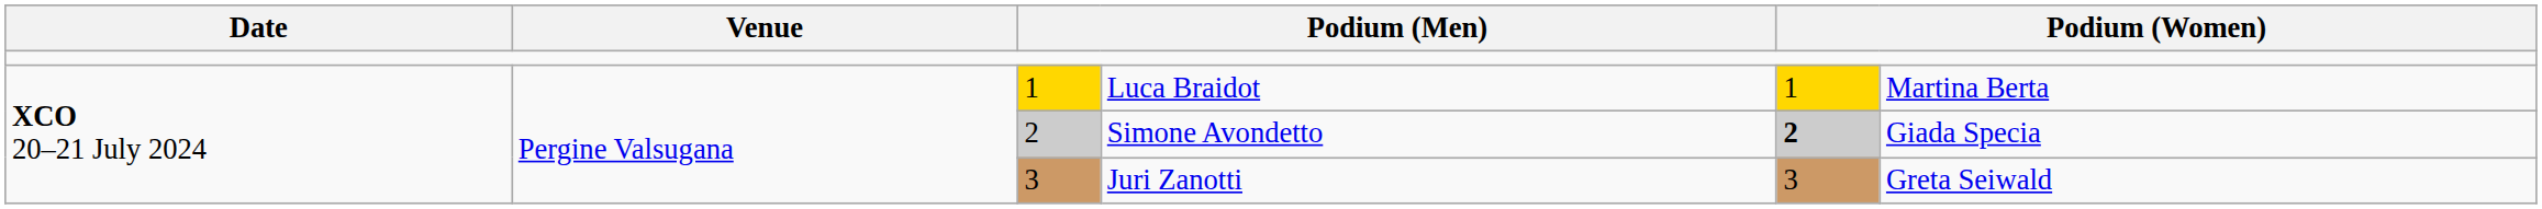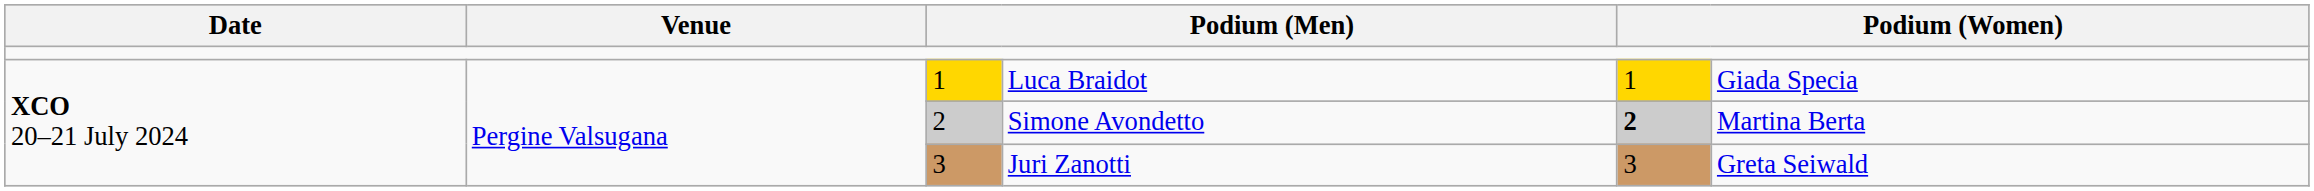Luca Braidot | column 6: Martina Berta -> Giada Specia
Simone Avondetto | column 6: Giada Specia -> Martina Berta
